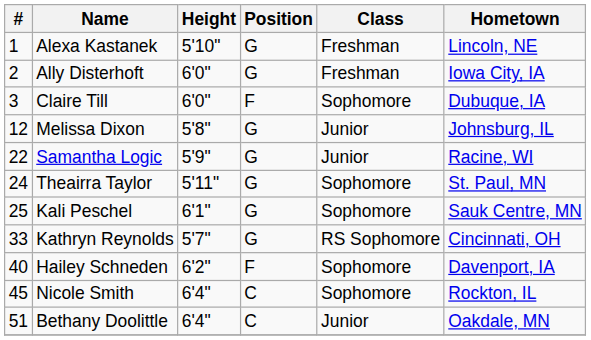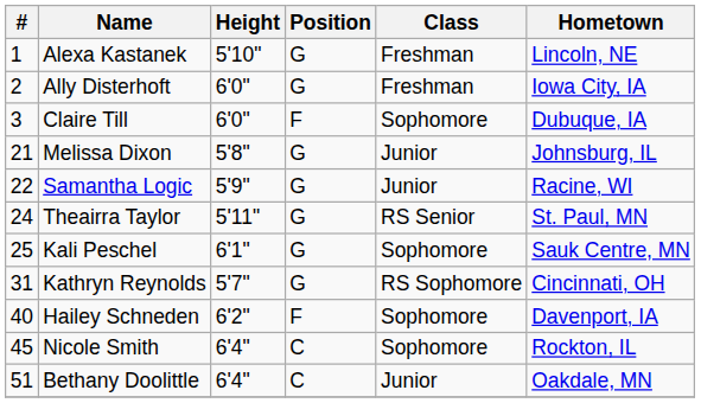Melissa Dixon | #: 12 -> 21
Theairra Taylor | Class: Sophomore -> RS Senior
Kathryn Reynolds | #: 33 -> 31
